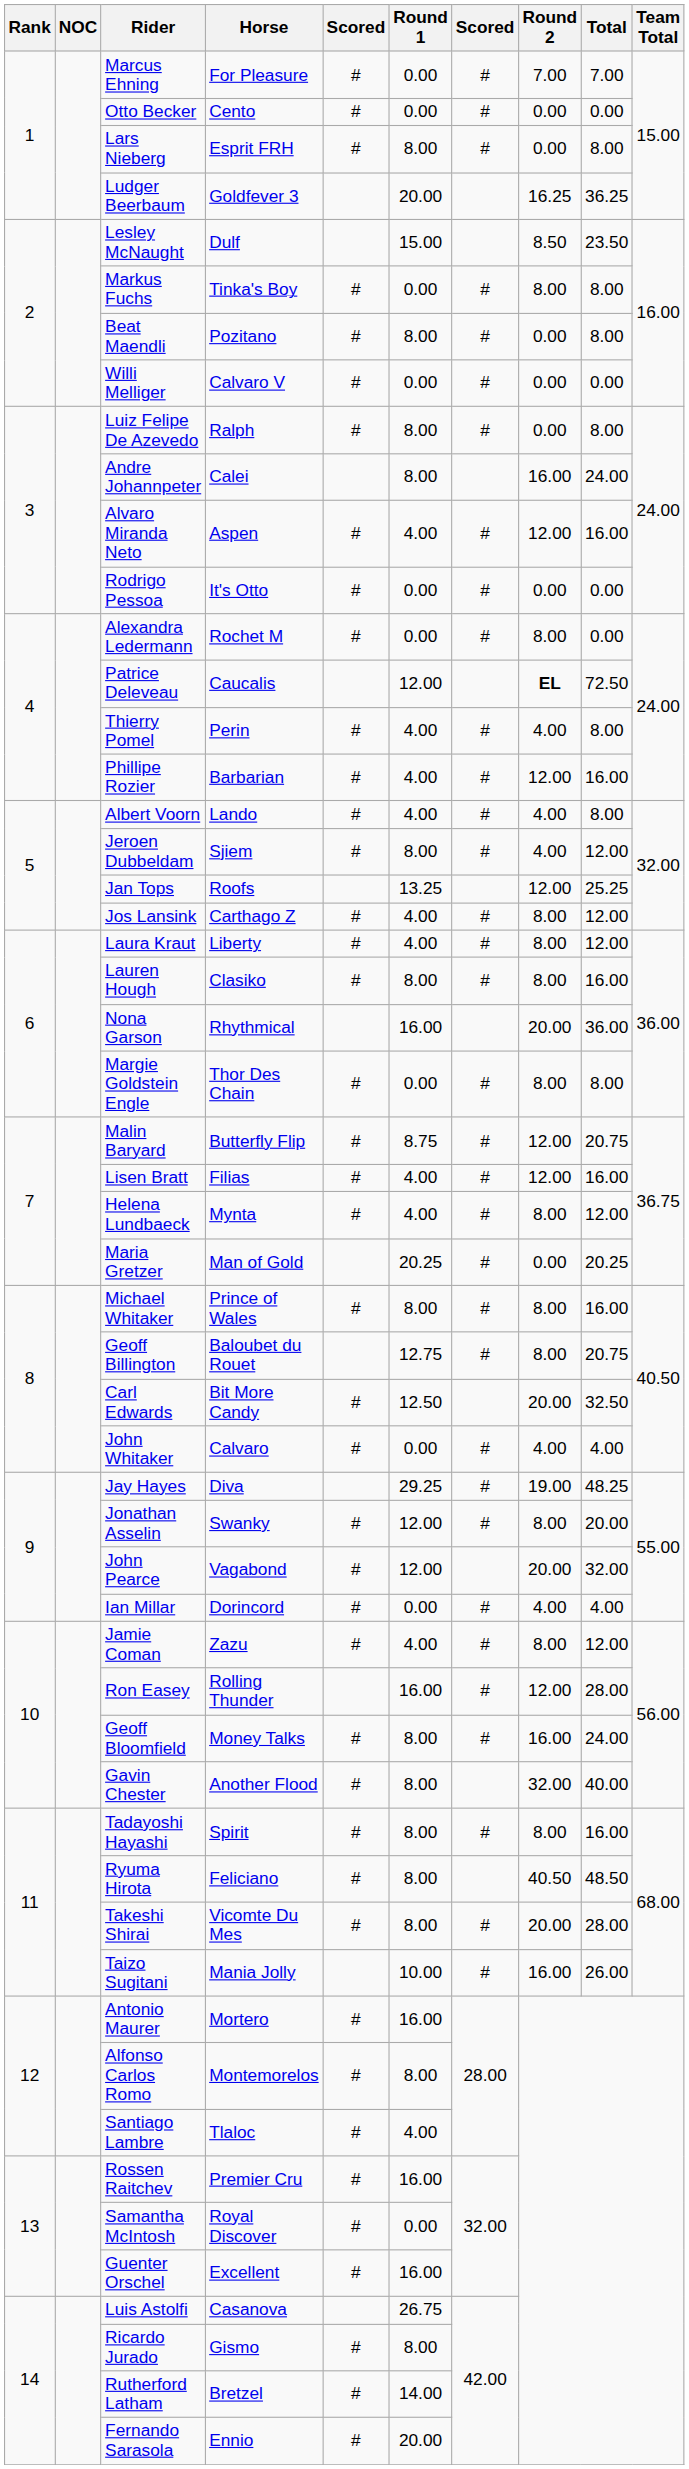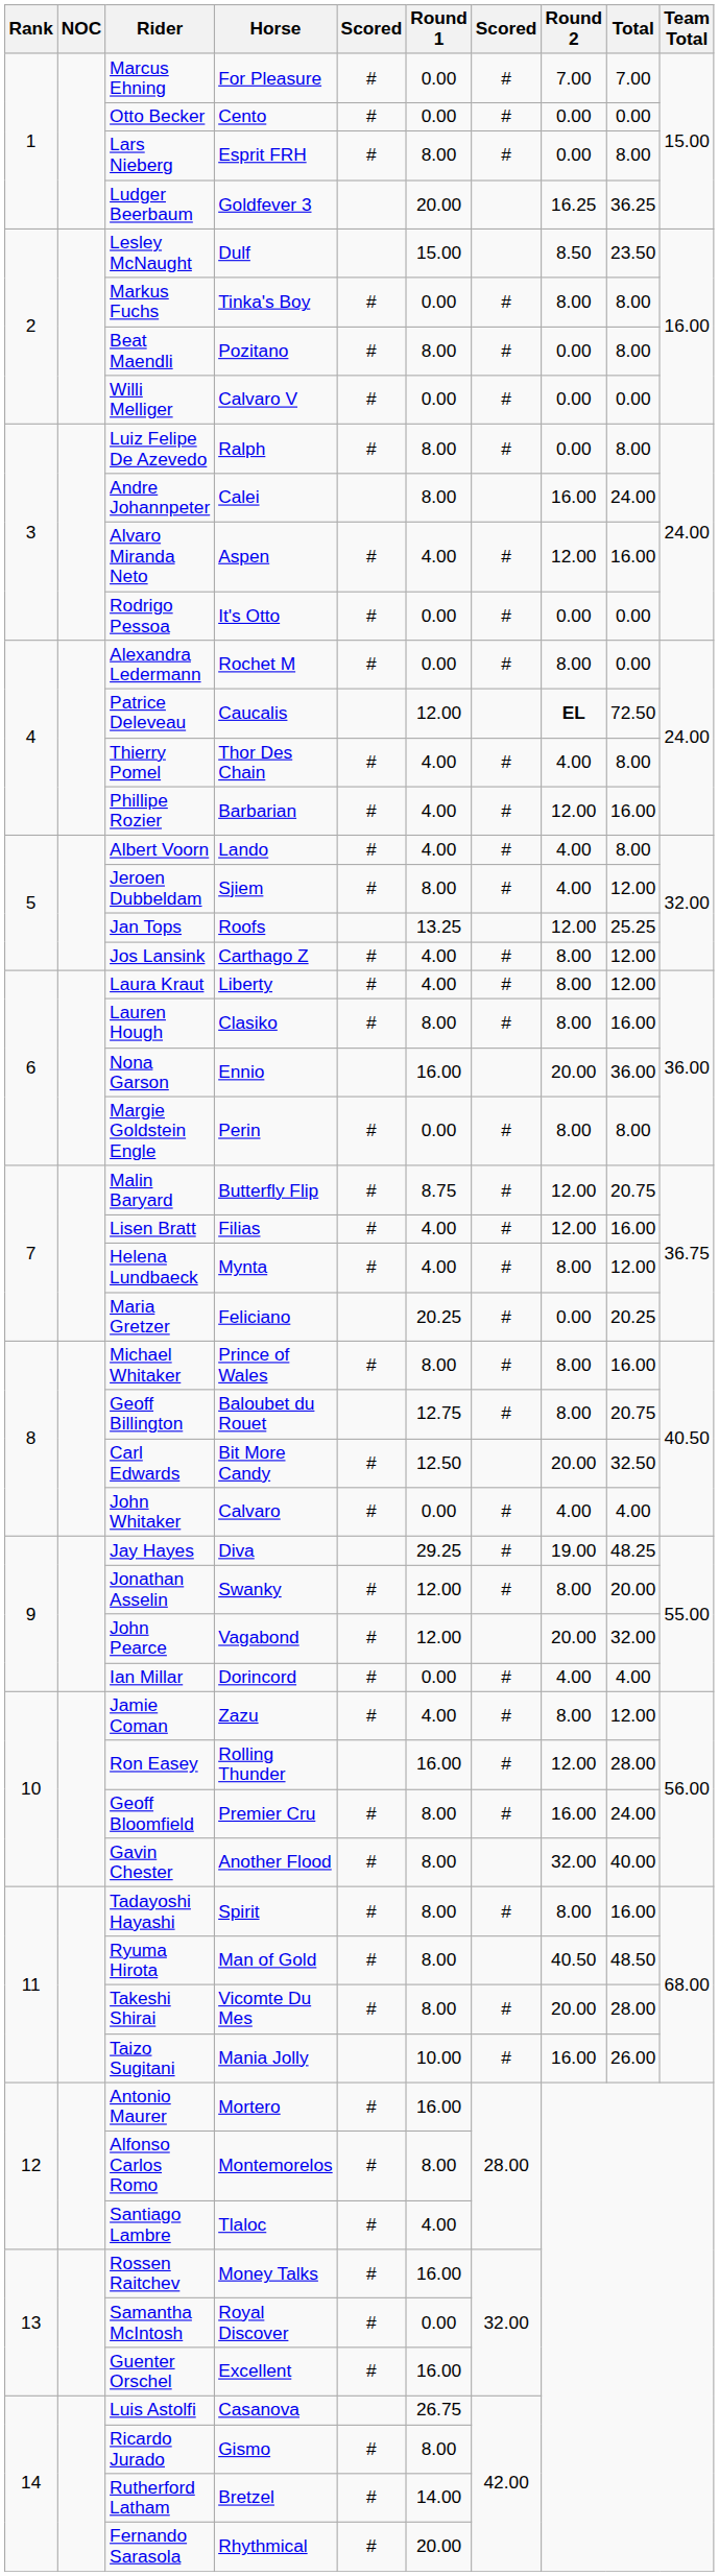Thierry Pomel | Horse: Perin -> Thor Des Chain
Nona Garson | Horse: Rhythmical -> Ennio
Margie Goldstein Engle | Horse: Thor Des Chain -> Perin
Maria Gretzer | Horse: Man of Gold -> Feliciano
Geoff Bloomfield | Horse: Money Talks -> Premier Cru
Ryuma Hirota | Horse: Feliciano -> Man of Gold
Rossen Raitchev | Horse: Premier Cru -> Money Talks
Fernando Sarasola | Horse: Ennio -> Rhythmical
